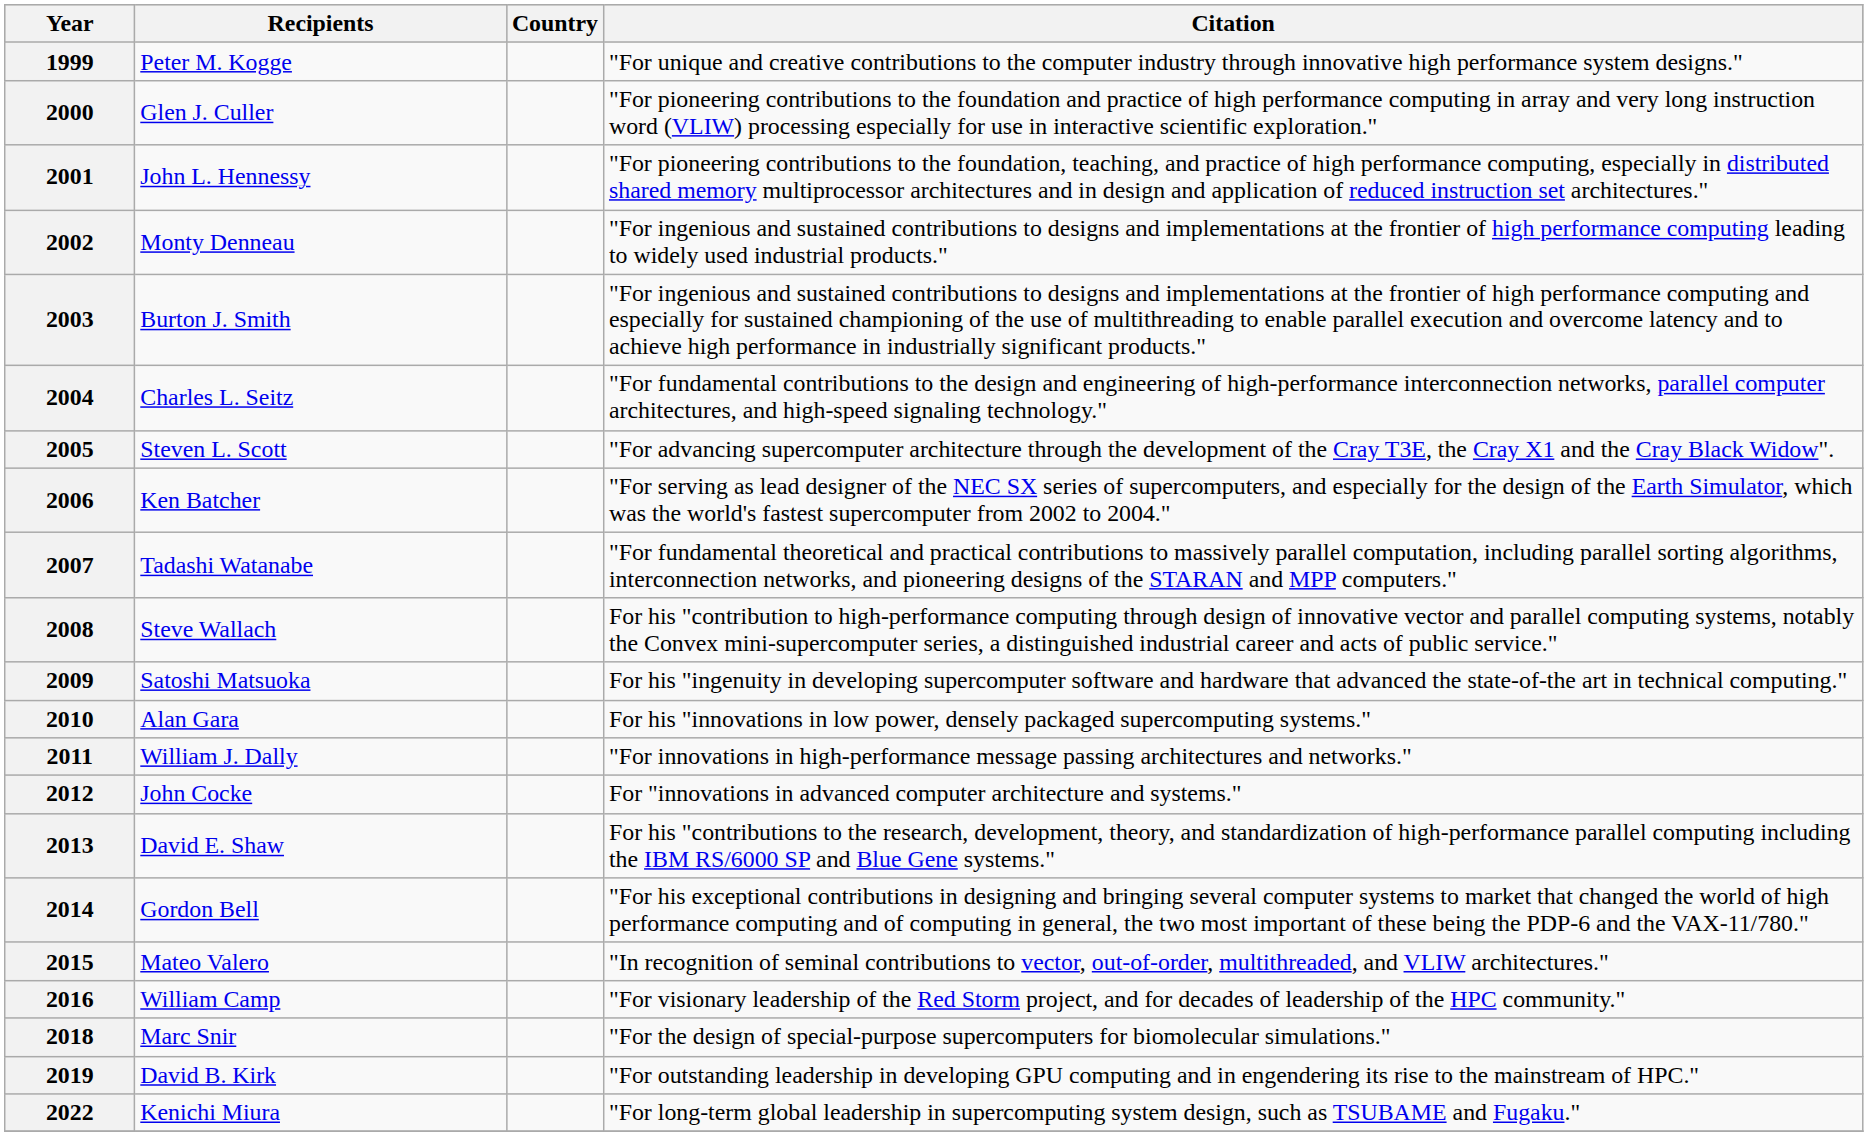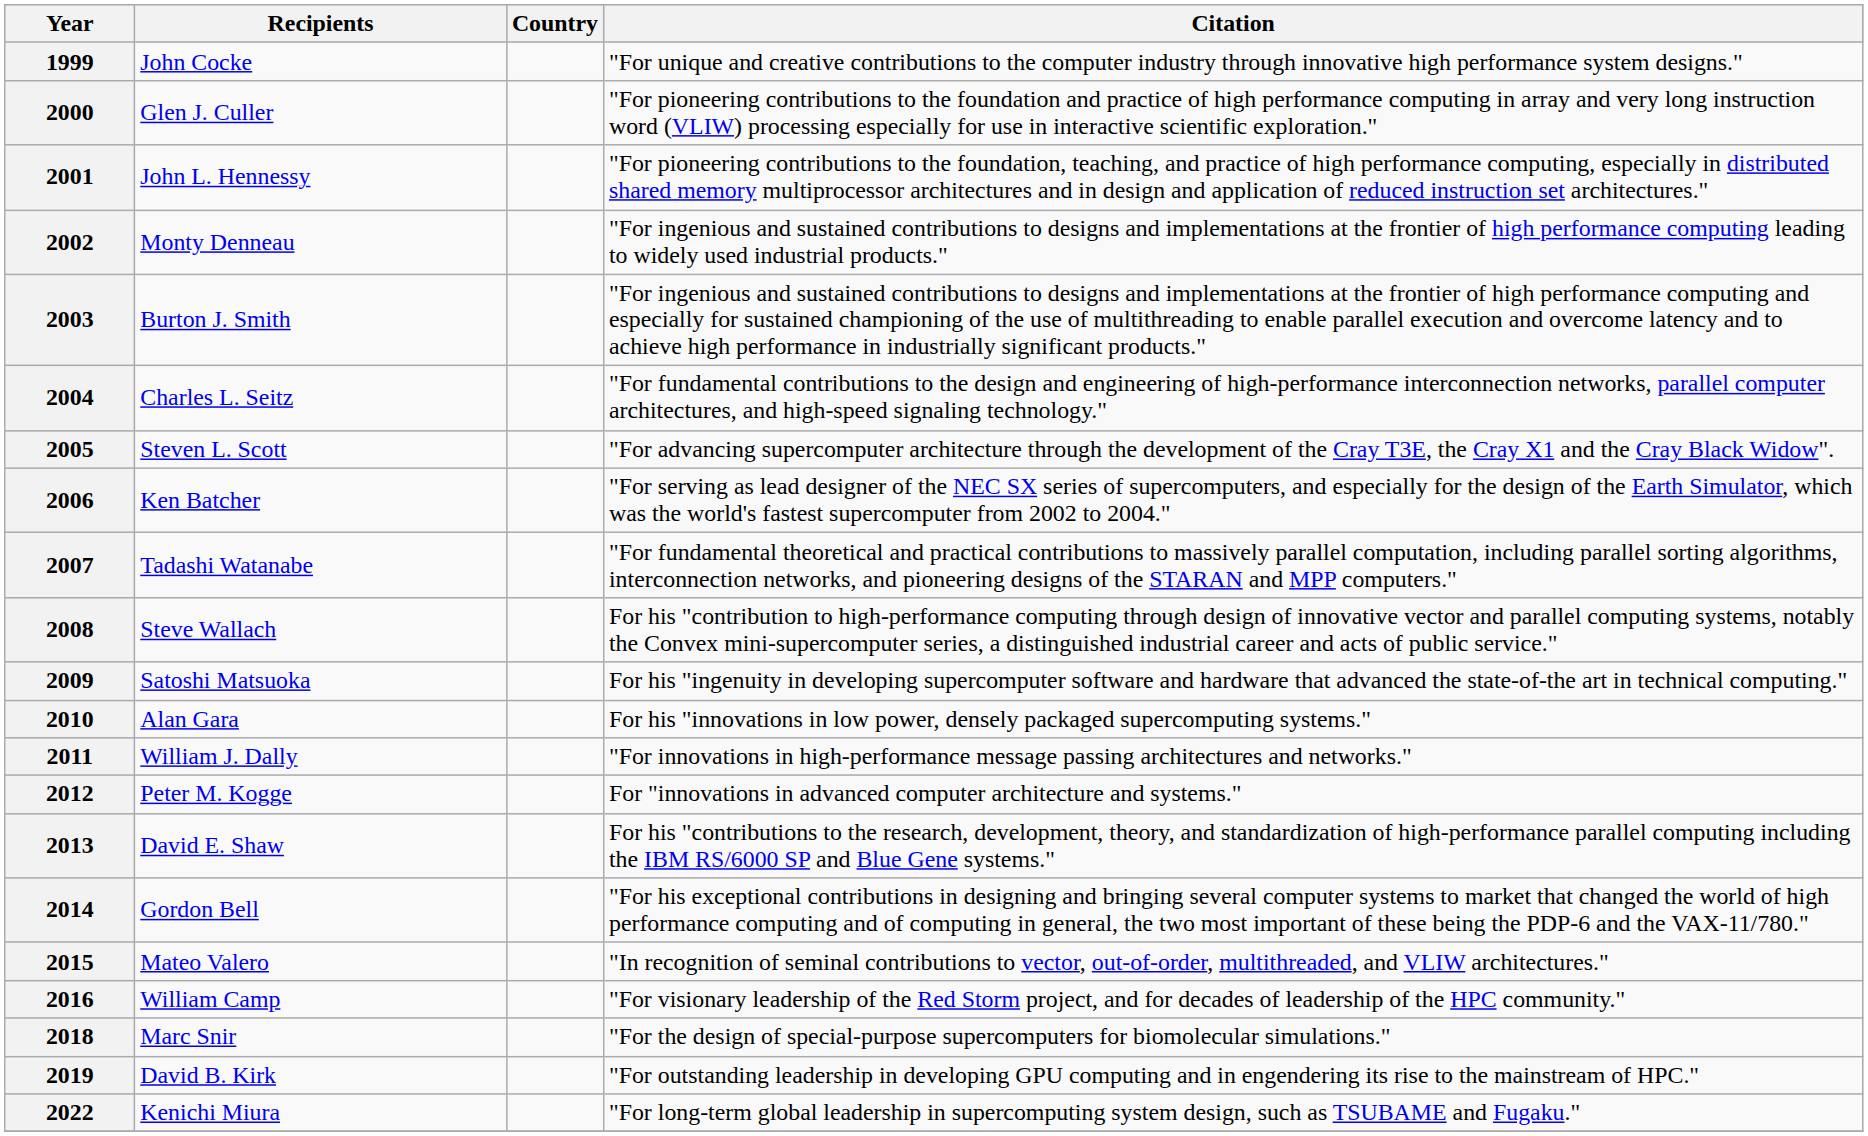1999 | Recipients: Peter M. Kogge -> John Cocke
2012 | Recipients: John Cocke -> Peter M. Kogge
